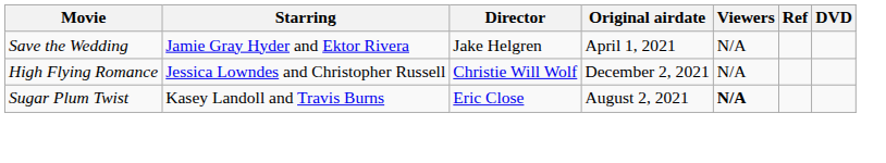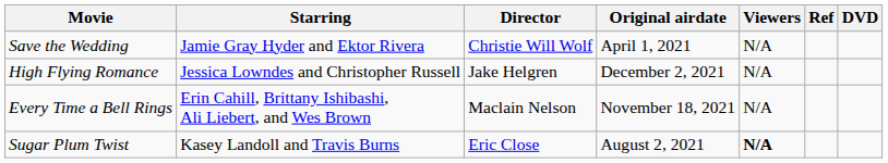Save the Wedding | Director: Jake Helgren -> Christie Will Wolf
High Flying Romance | Director: Christie Will Wolf -> Jake Helgren
+ row: Every Time a Bell Rings | Erin Cahill, Brittany Ishibashi, Ali Liebert, and Wes Brown | Maclain Nelson | November 18, 2021 | N/A
